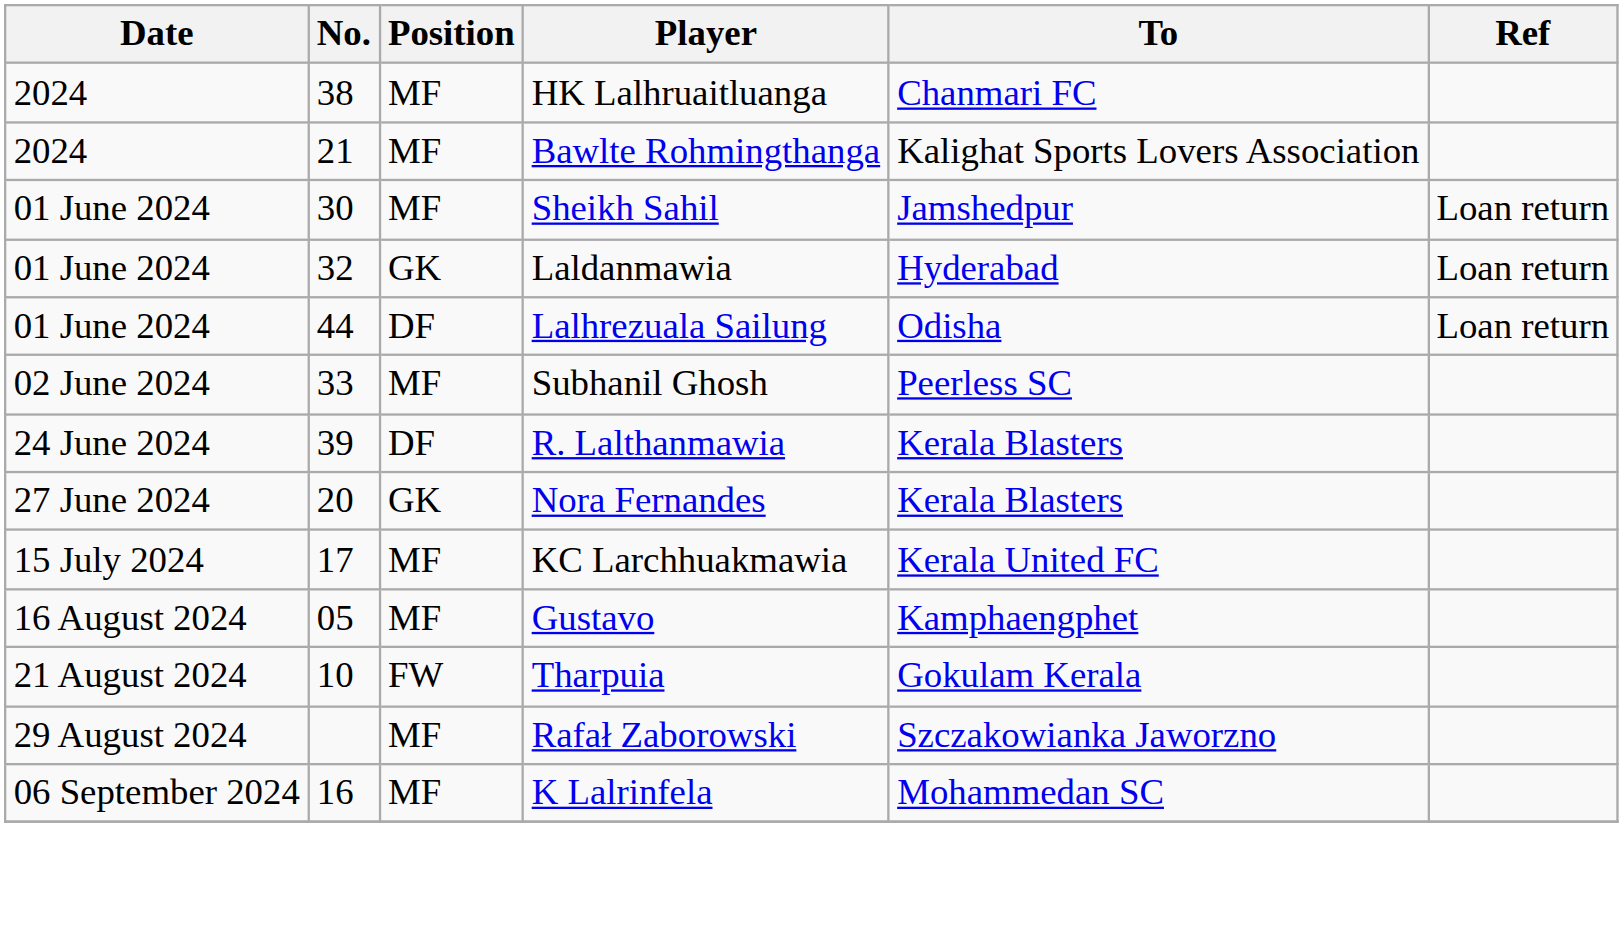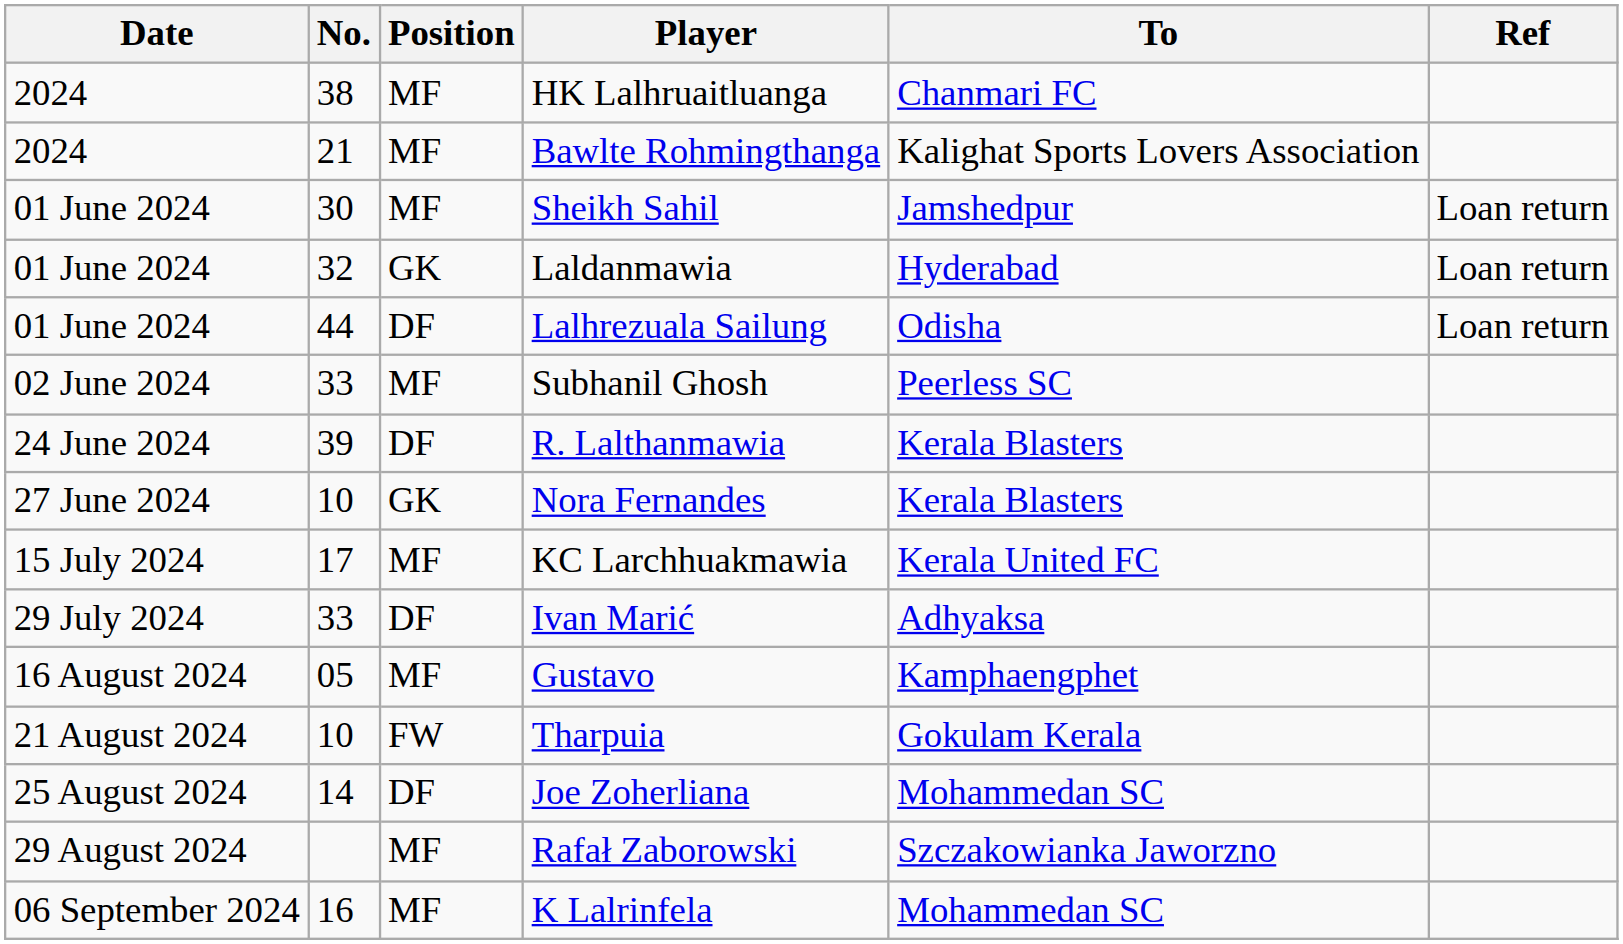Nora Fernandes | No.: 20 -> 10
+ row: 29 July 2024 | 33 | DF | Ivan Marić | Adhyaksa
+ row: 25 August 2024 | 14 | DF | Joe Zoherliana | Mohammedan SC
